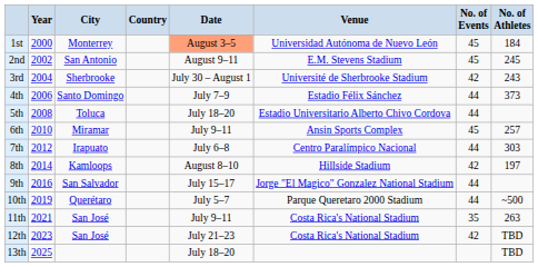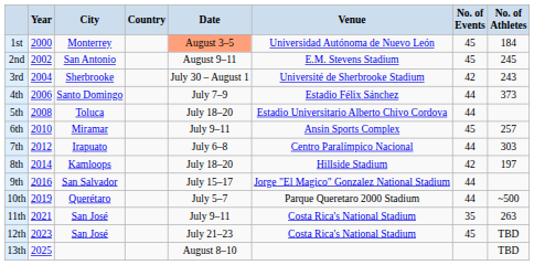8th | Date: August 8–10 -> July 18–20
12th | No. of Events: 42 -> 45
13th | Date: July 18–20 -> August 8–10
